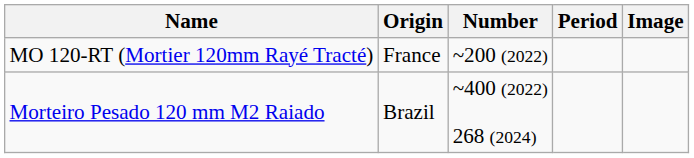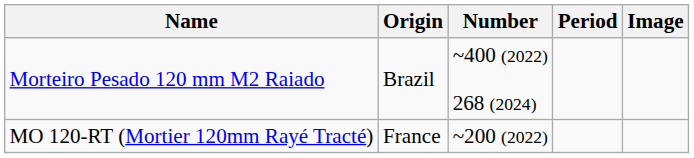rows swapped: MO 120-RT (Mortier 120mm Rayé Tracté) <-> Morteiro Pesado 120 mm M2 Raiado
